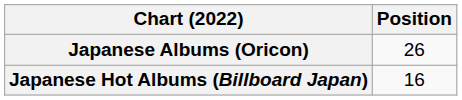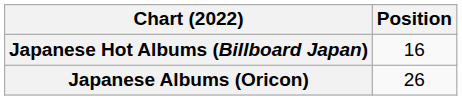rows swapped: Japanese Albums (Oricon) <-> Japanese Hot Albums (Billboard Japan)
